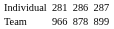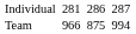Team | column 5: 878 -> 875
Team | column 7: 899 -> 994
